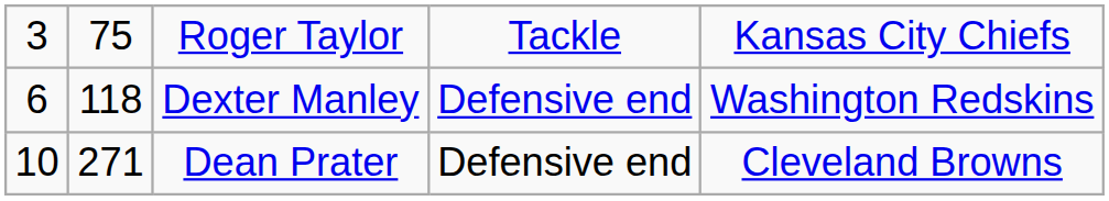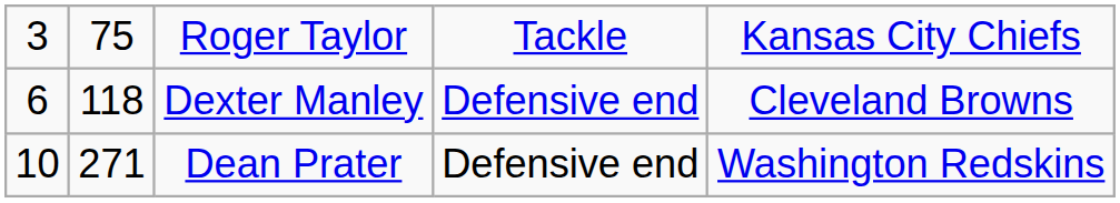Dexter Manley | column 5: Washington Redskins -> Cleveland Browns
Dean Prater | column 5: Cleveland Browns -> Washington Redskins
